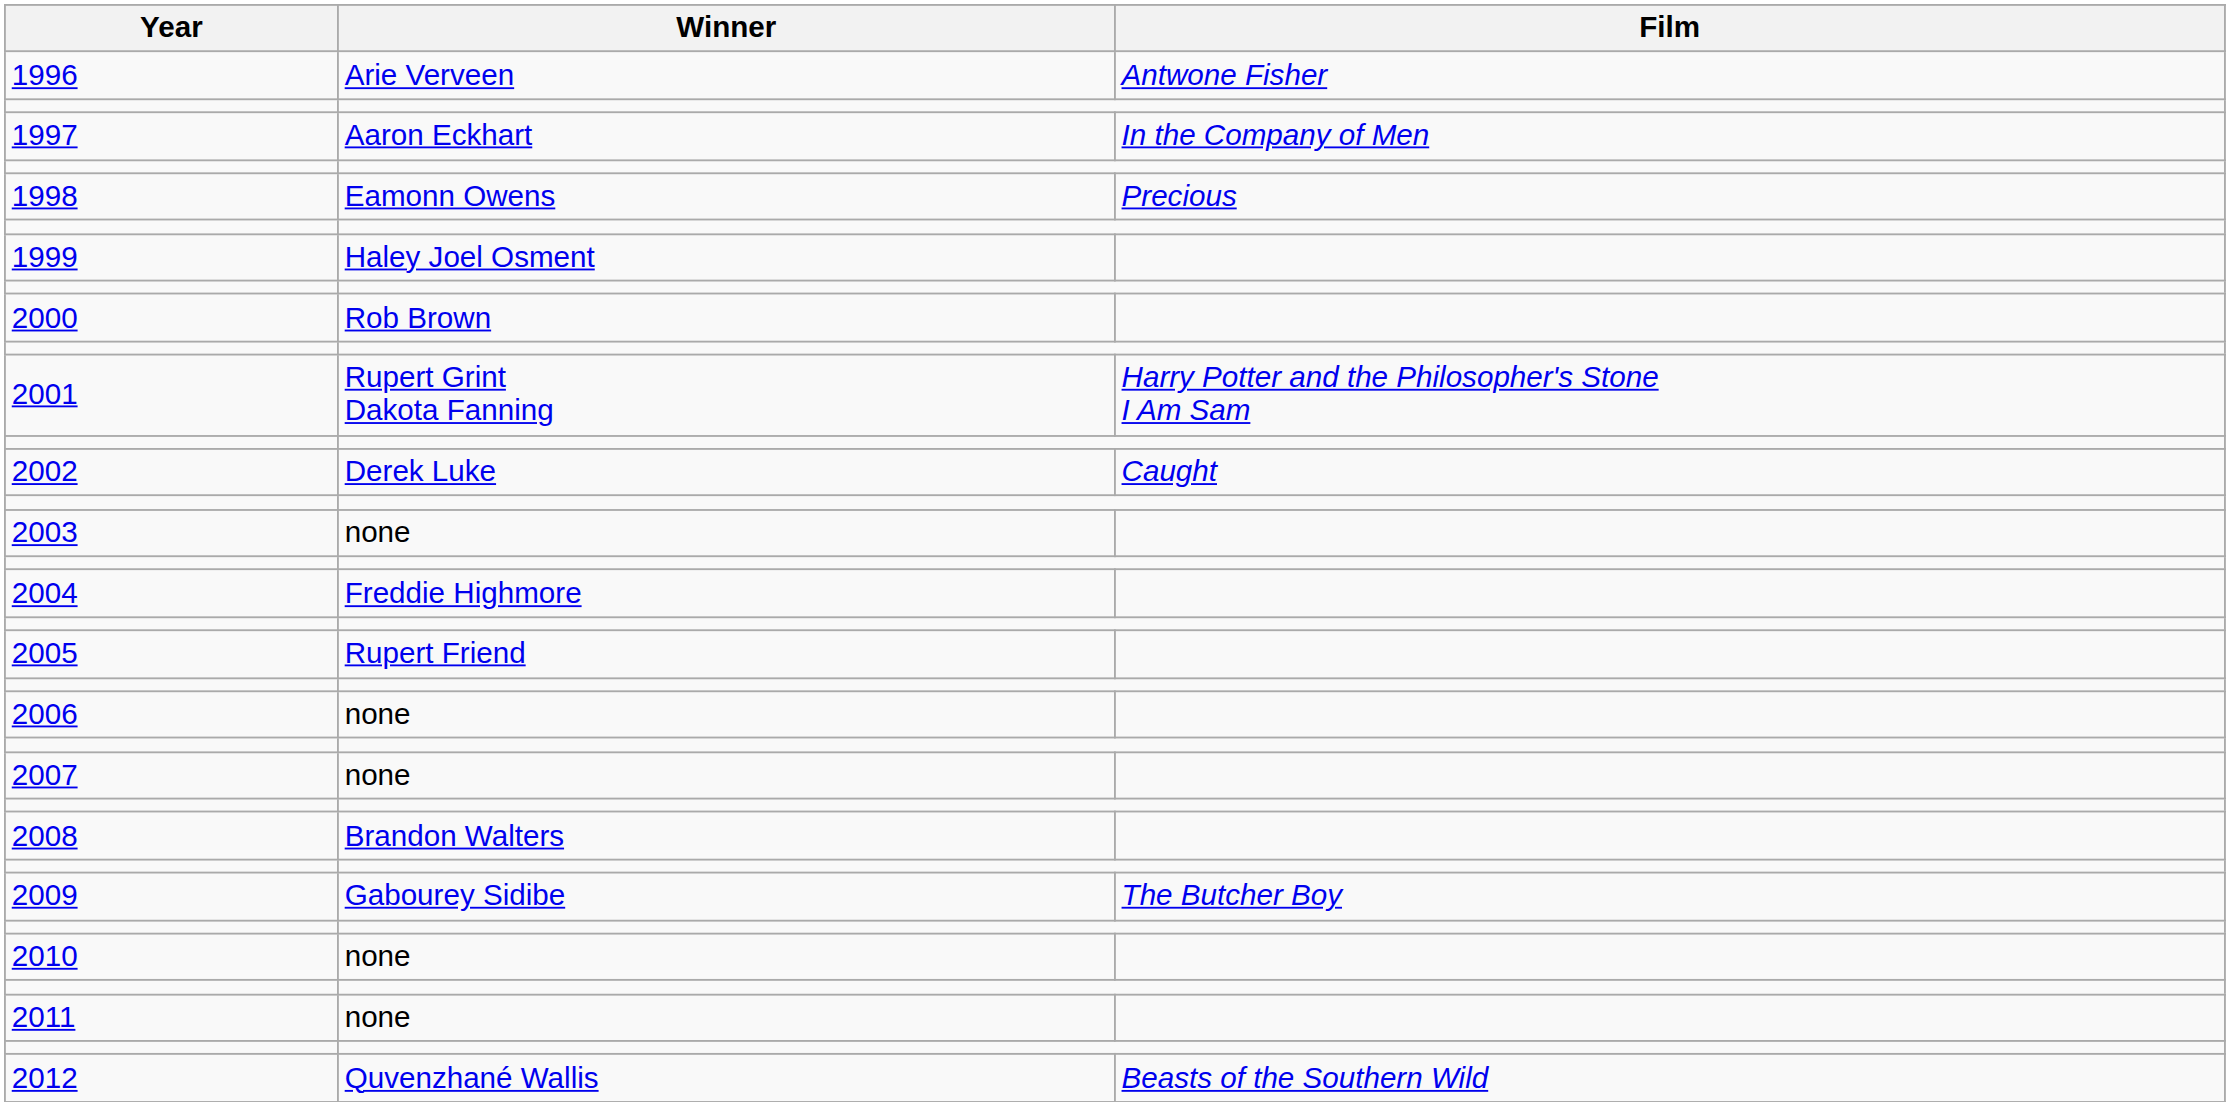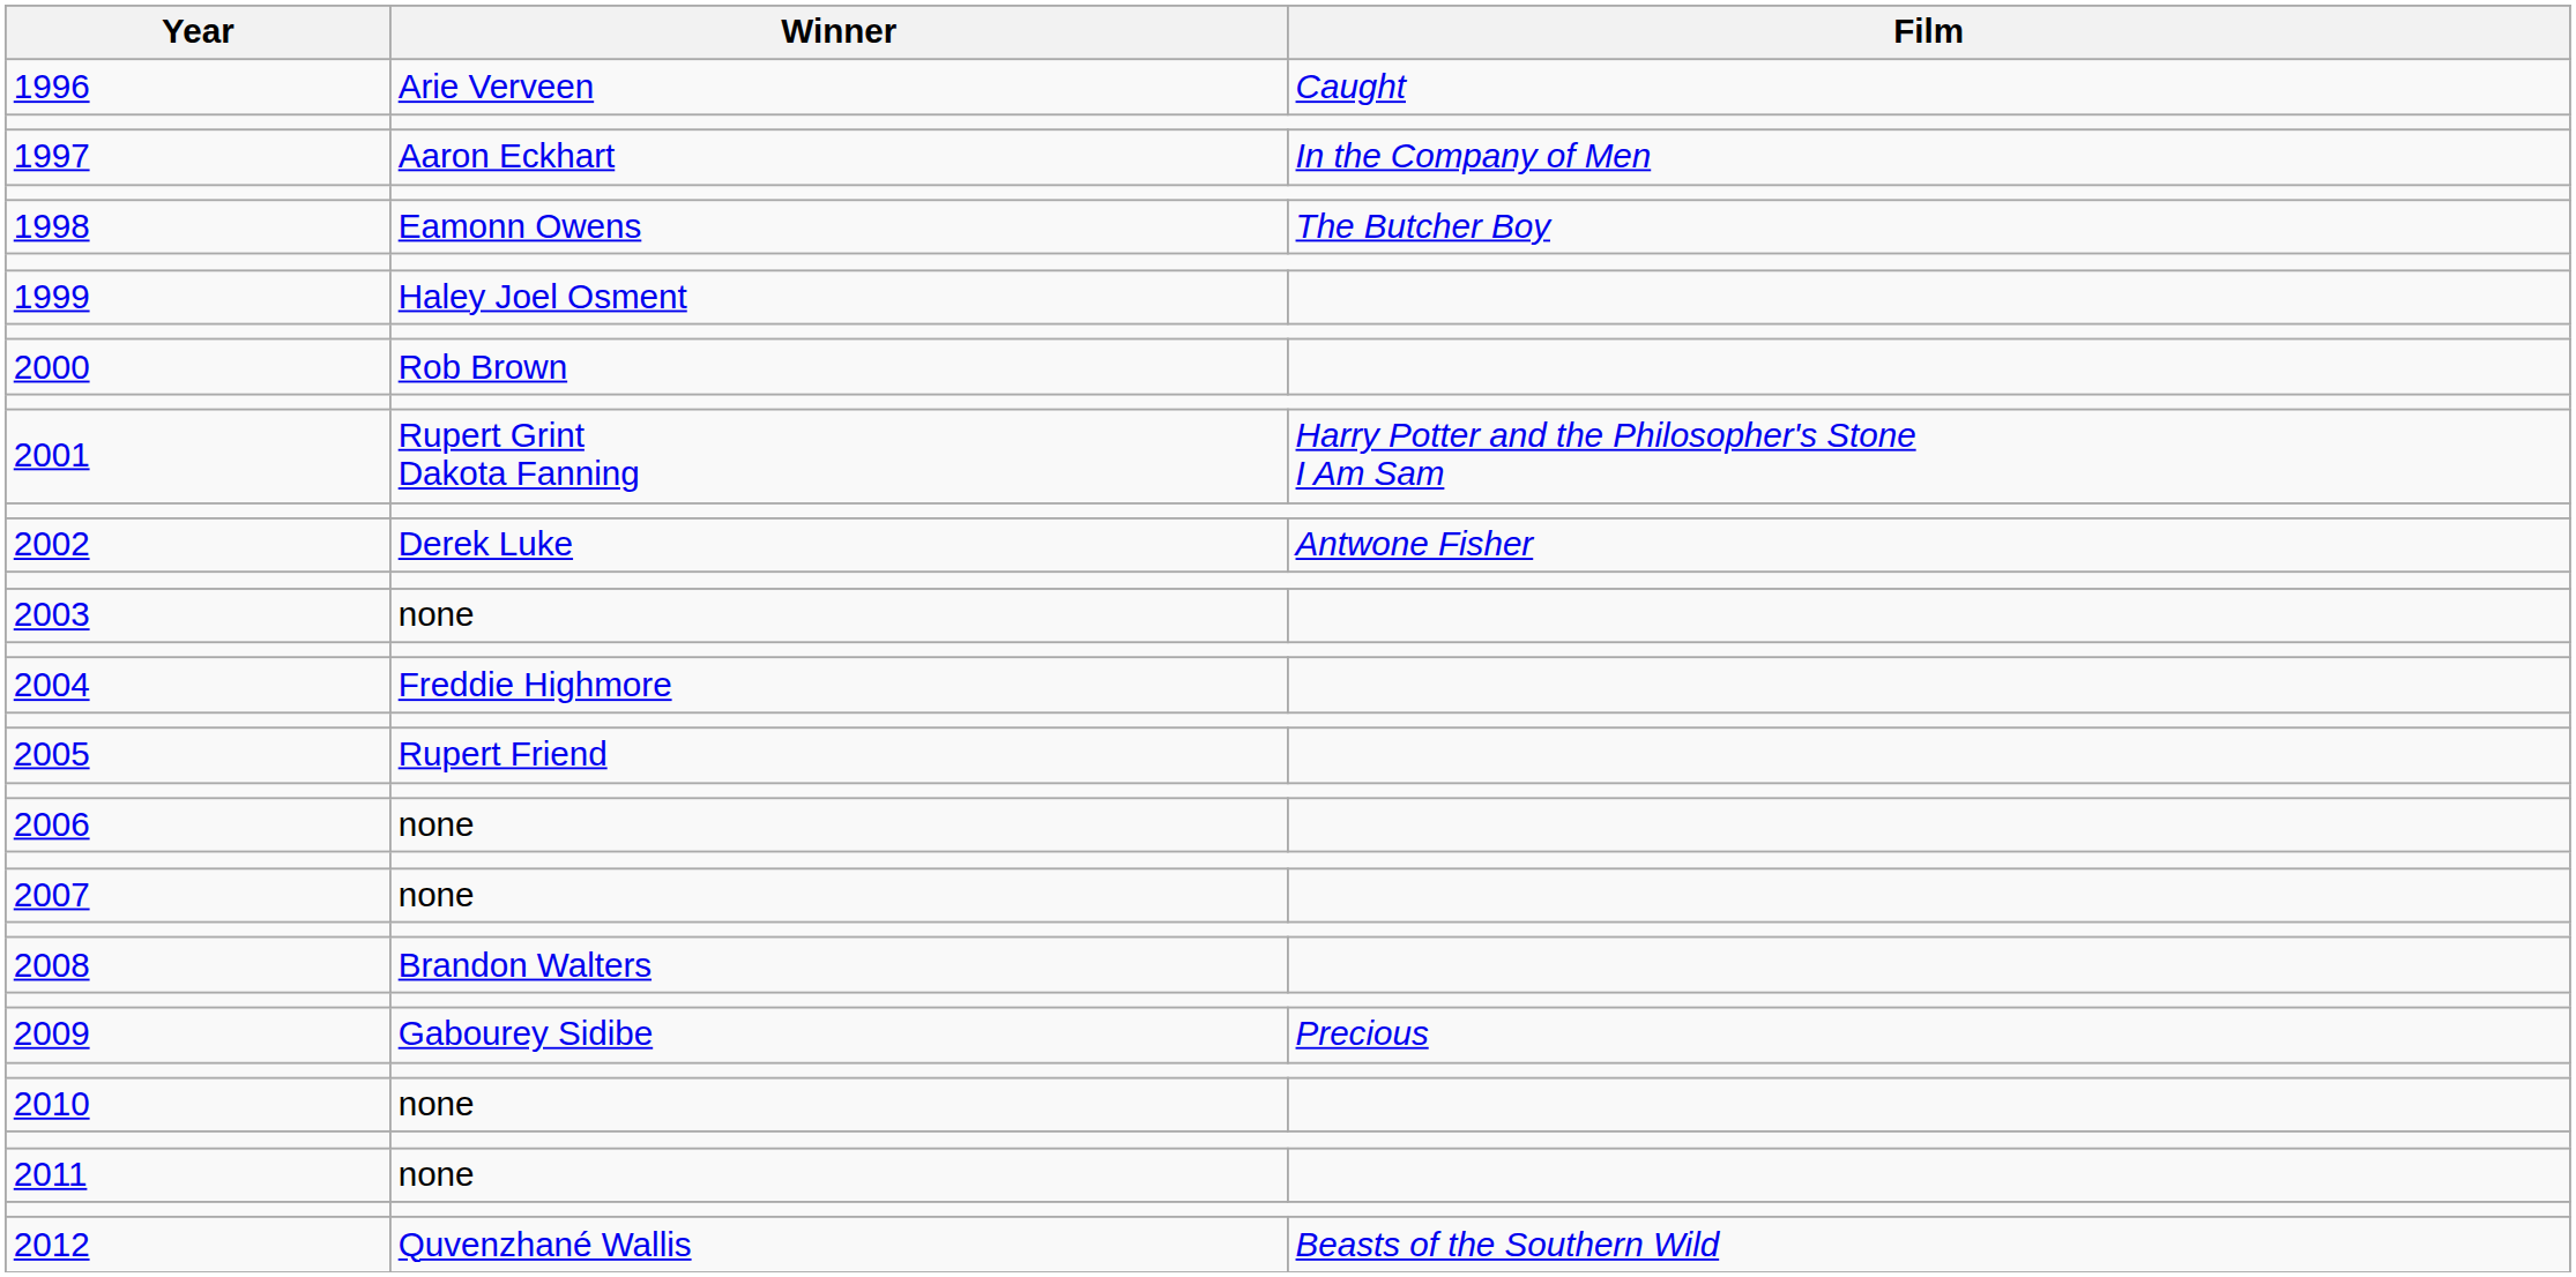1996 | Film: Antwone Fisher -> Caught
1998 | Film: Precious -> The Butcher Boy
2002 | Film: Caught -> Antwone Fisher
2009 | Film: The Butcher Boy -> Precious
